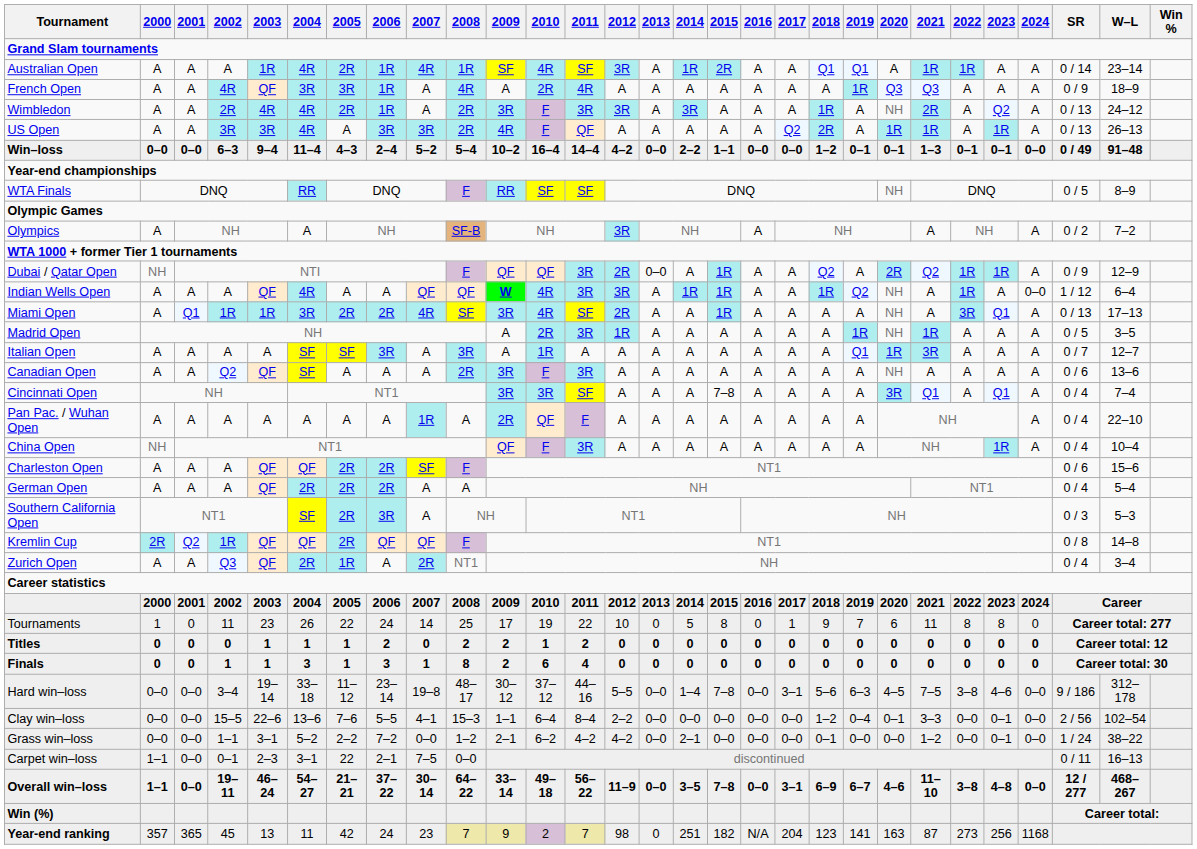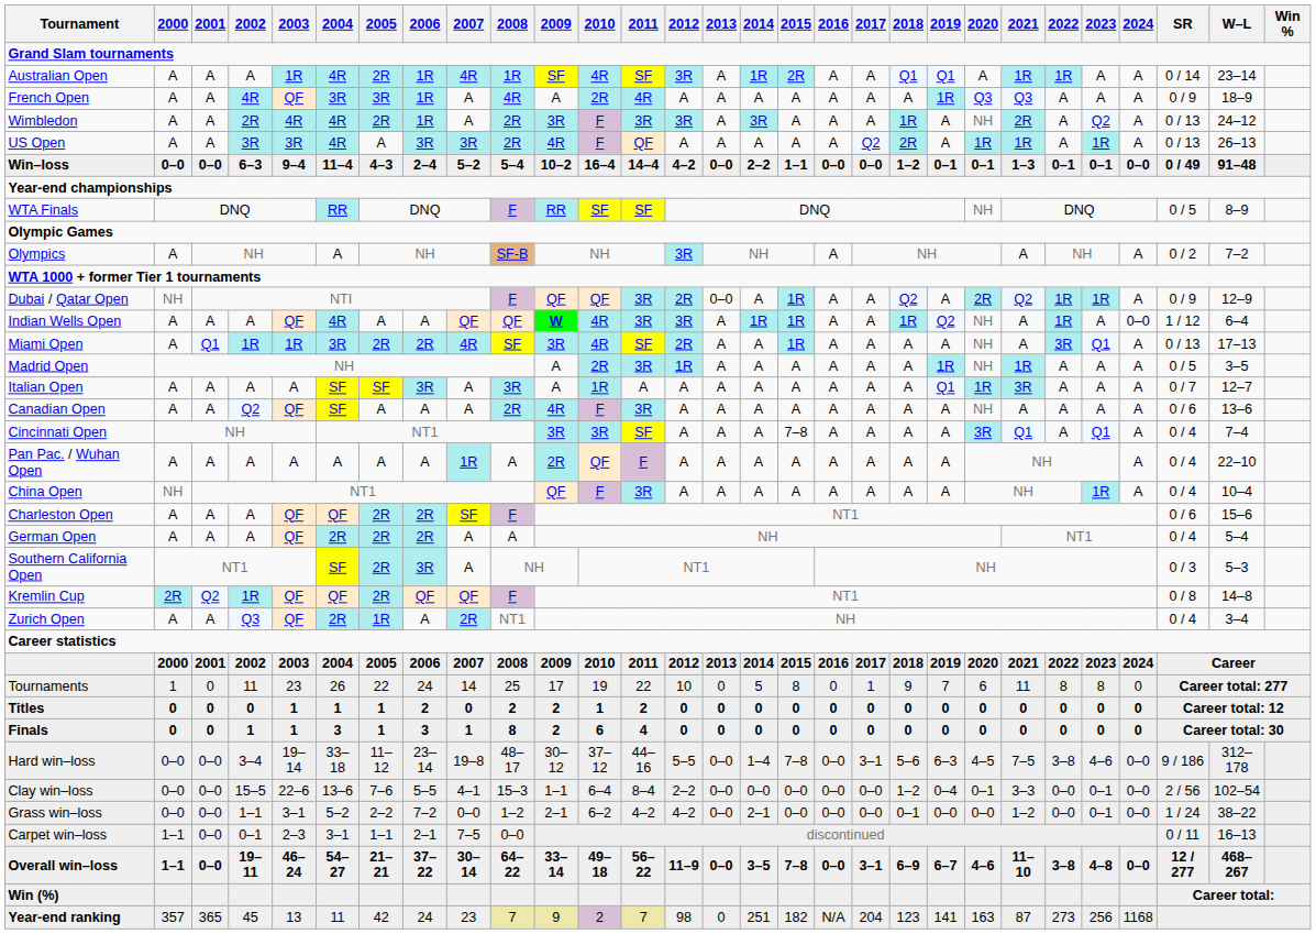Canadian Open | 2009: 3R -> 4R
Carpet win–loss | 2005: 22 -> 1–1
